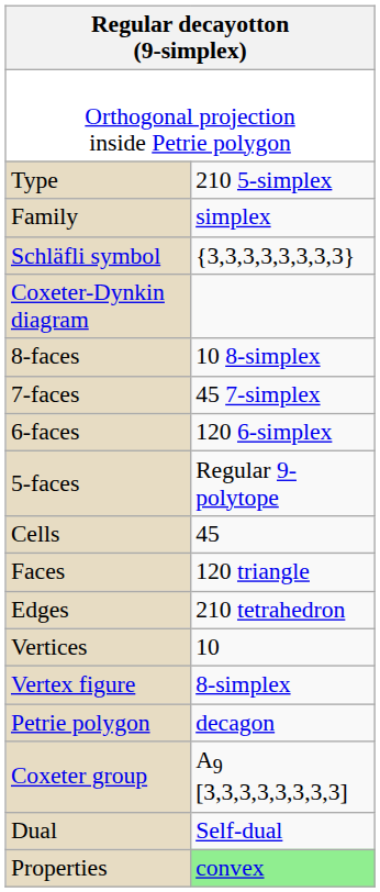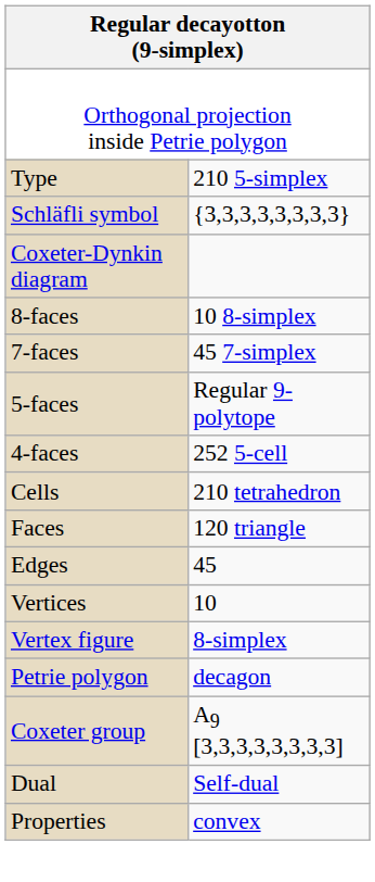- row: Family | simplex
- row: 6-faces | 120 6-simplex
+ row: 4-faces | 252 5-cell
Cells | column 2: 45 -> 210 tetrahedron
Edges | column 2: 210 tetrahedron -> 45
Properties | column 2: lightgreen background -> no background
